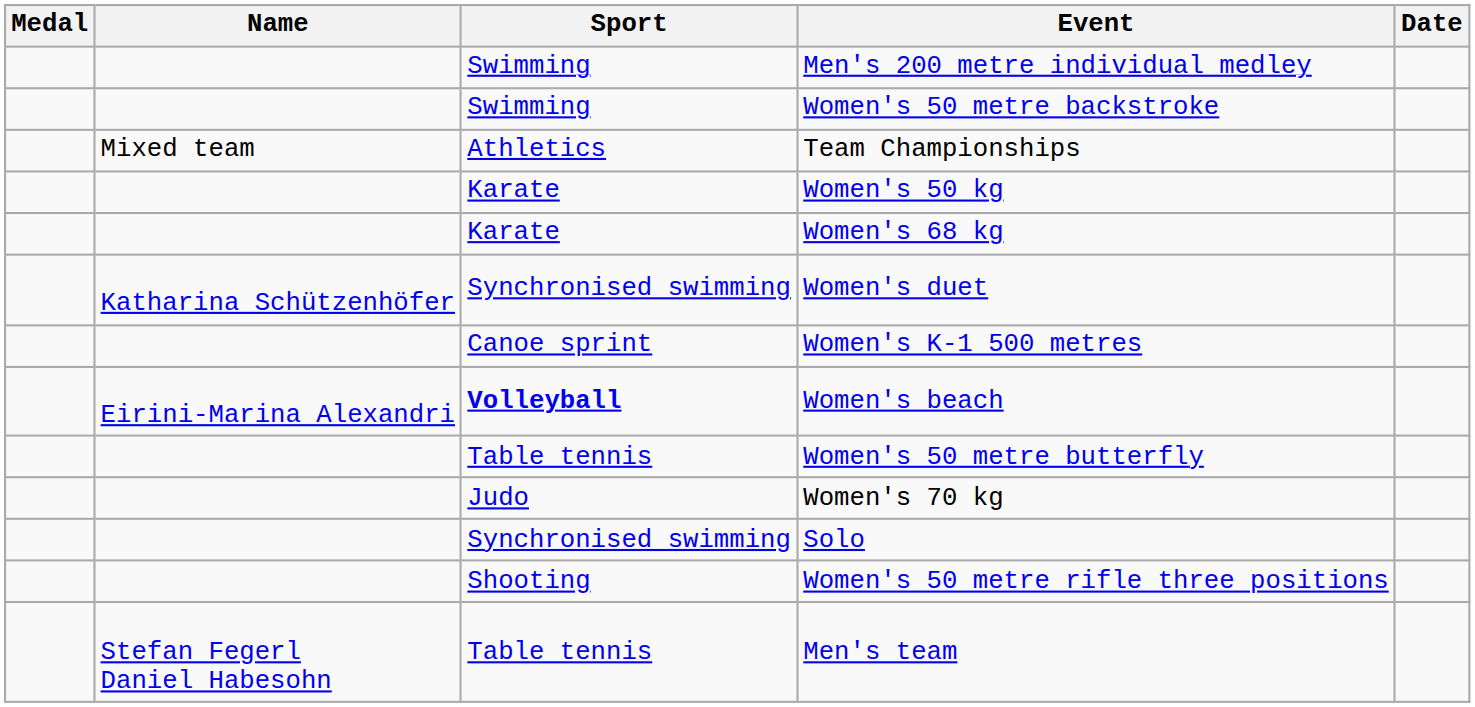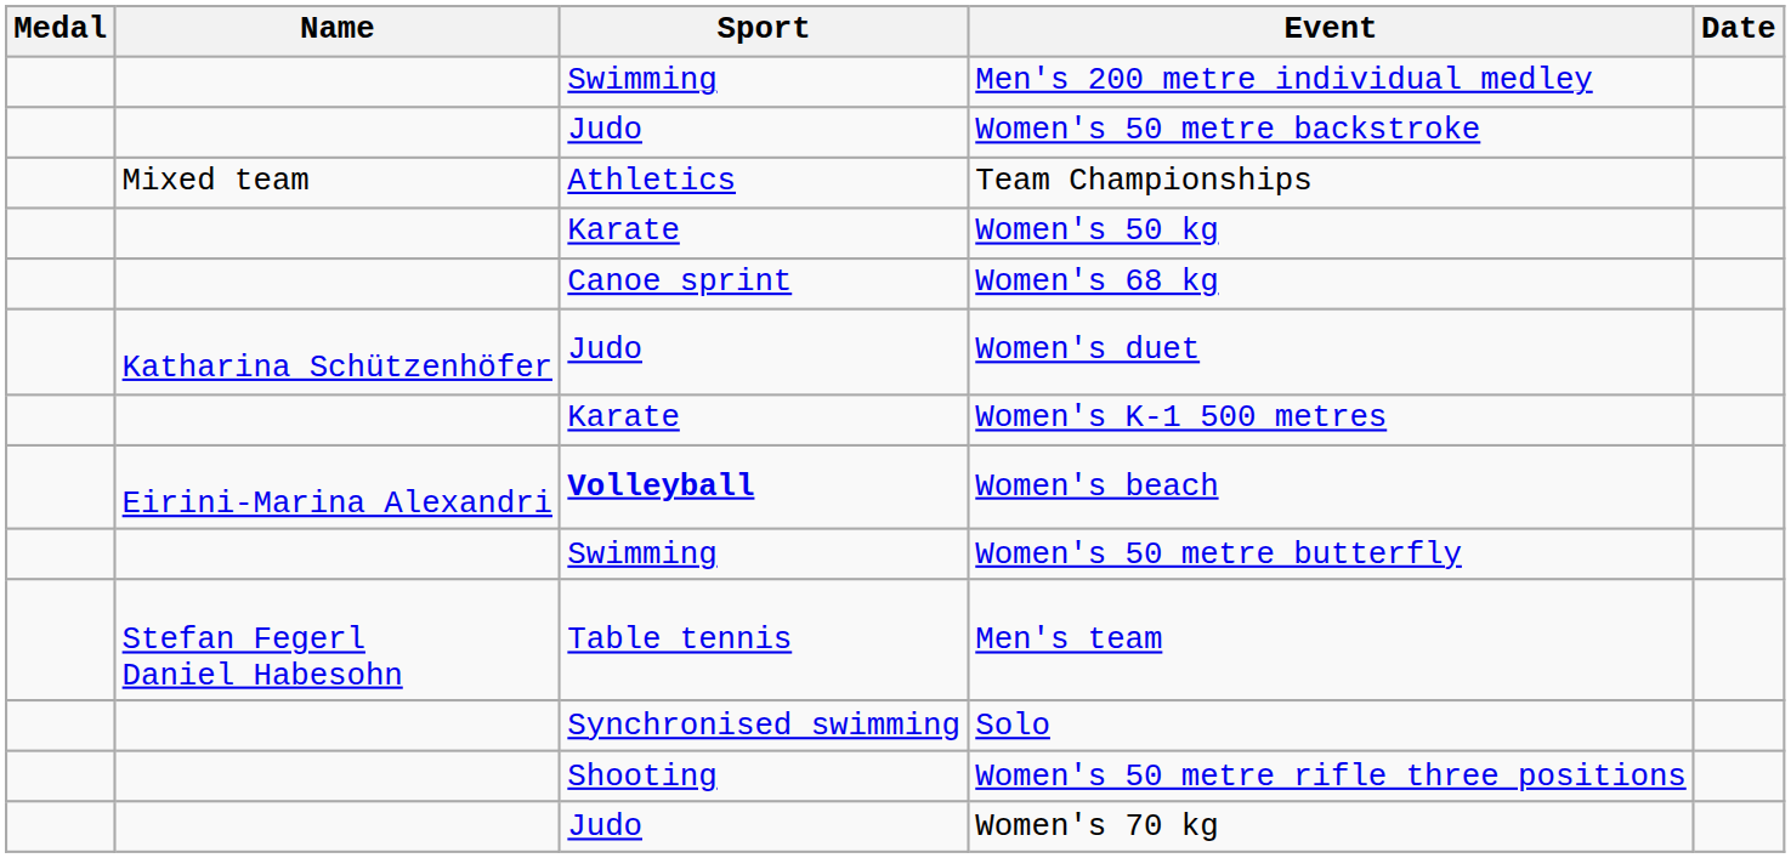Women's 50 metre backstroke | Sport: Swimming -> Judo
Women's 68 kg | Sport: Karate -> Canoe sprint
Women's duet | Sport: Synchronised swimming -> Judo
Women's K-1 500 metres | Sport: Canoe sprint -> Karate
Women's 50 metre butterfly | Sport: Table tennis -> Swimming
rows swapped: Men's team <-> Women's 70 kg
